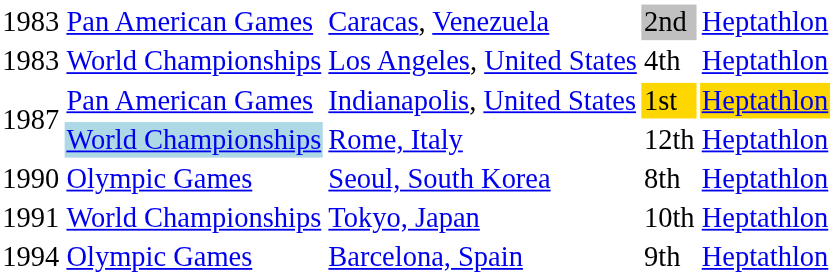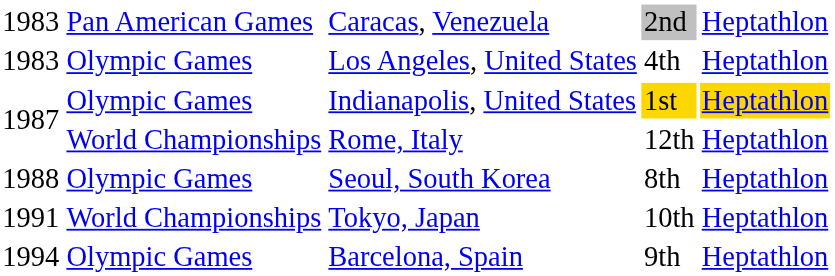Los Angeles, United States | column 2: World Championships -> Olympic Games
Indianapolis, United States | column 2: Pan American Games -> Olympic Games
Rome, Italy | column 2: lightblue background -> no background
Seoul, South Korea | column 1: 1990 -> 1988
